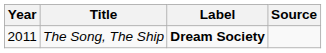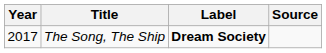The Song, The Ship | Year: 2011 -> 2017
